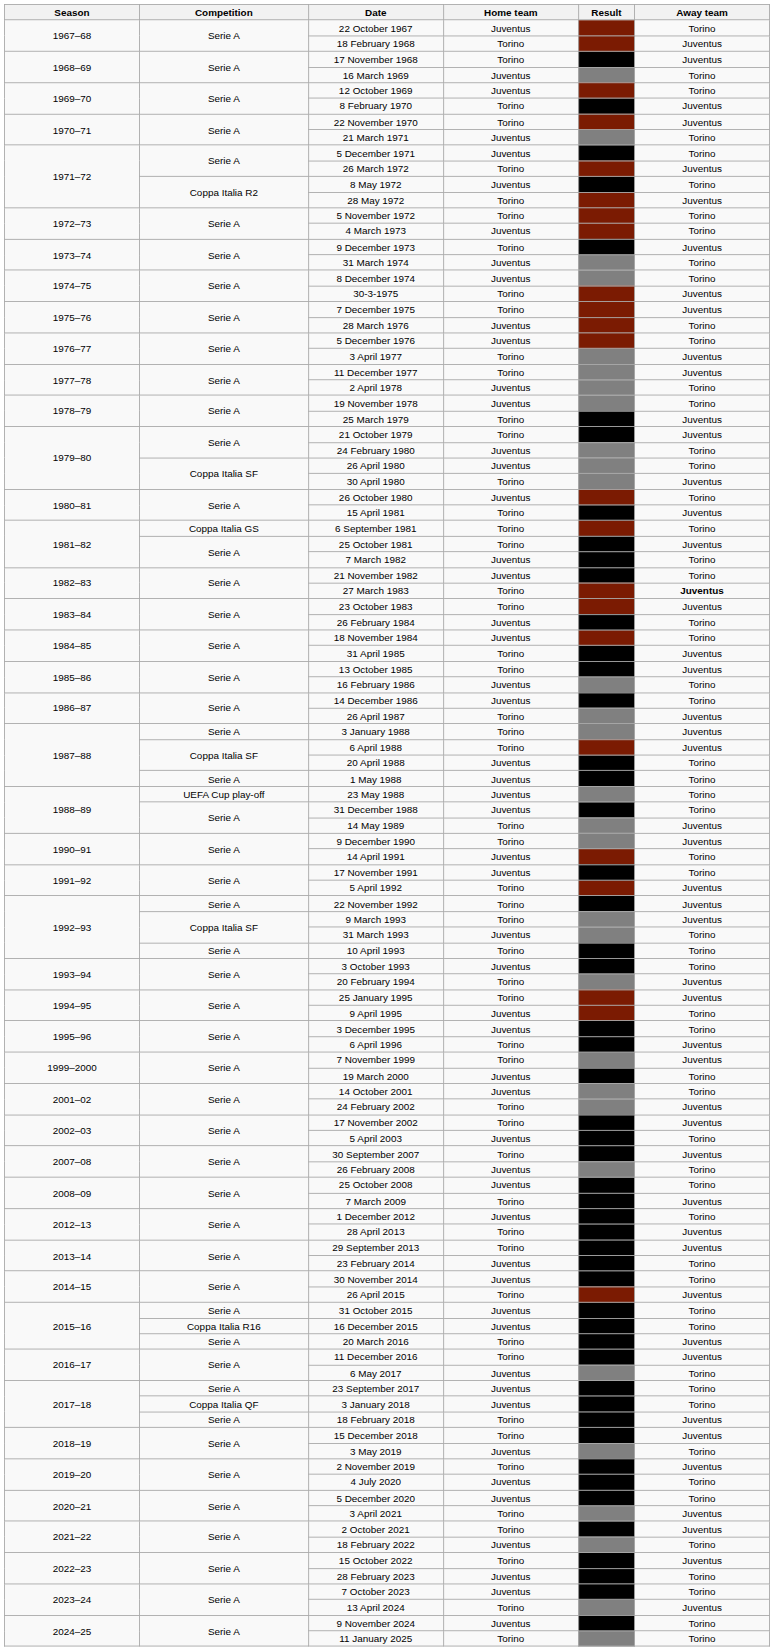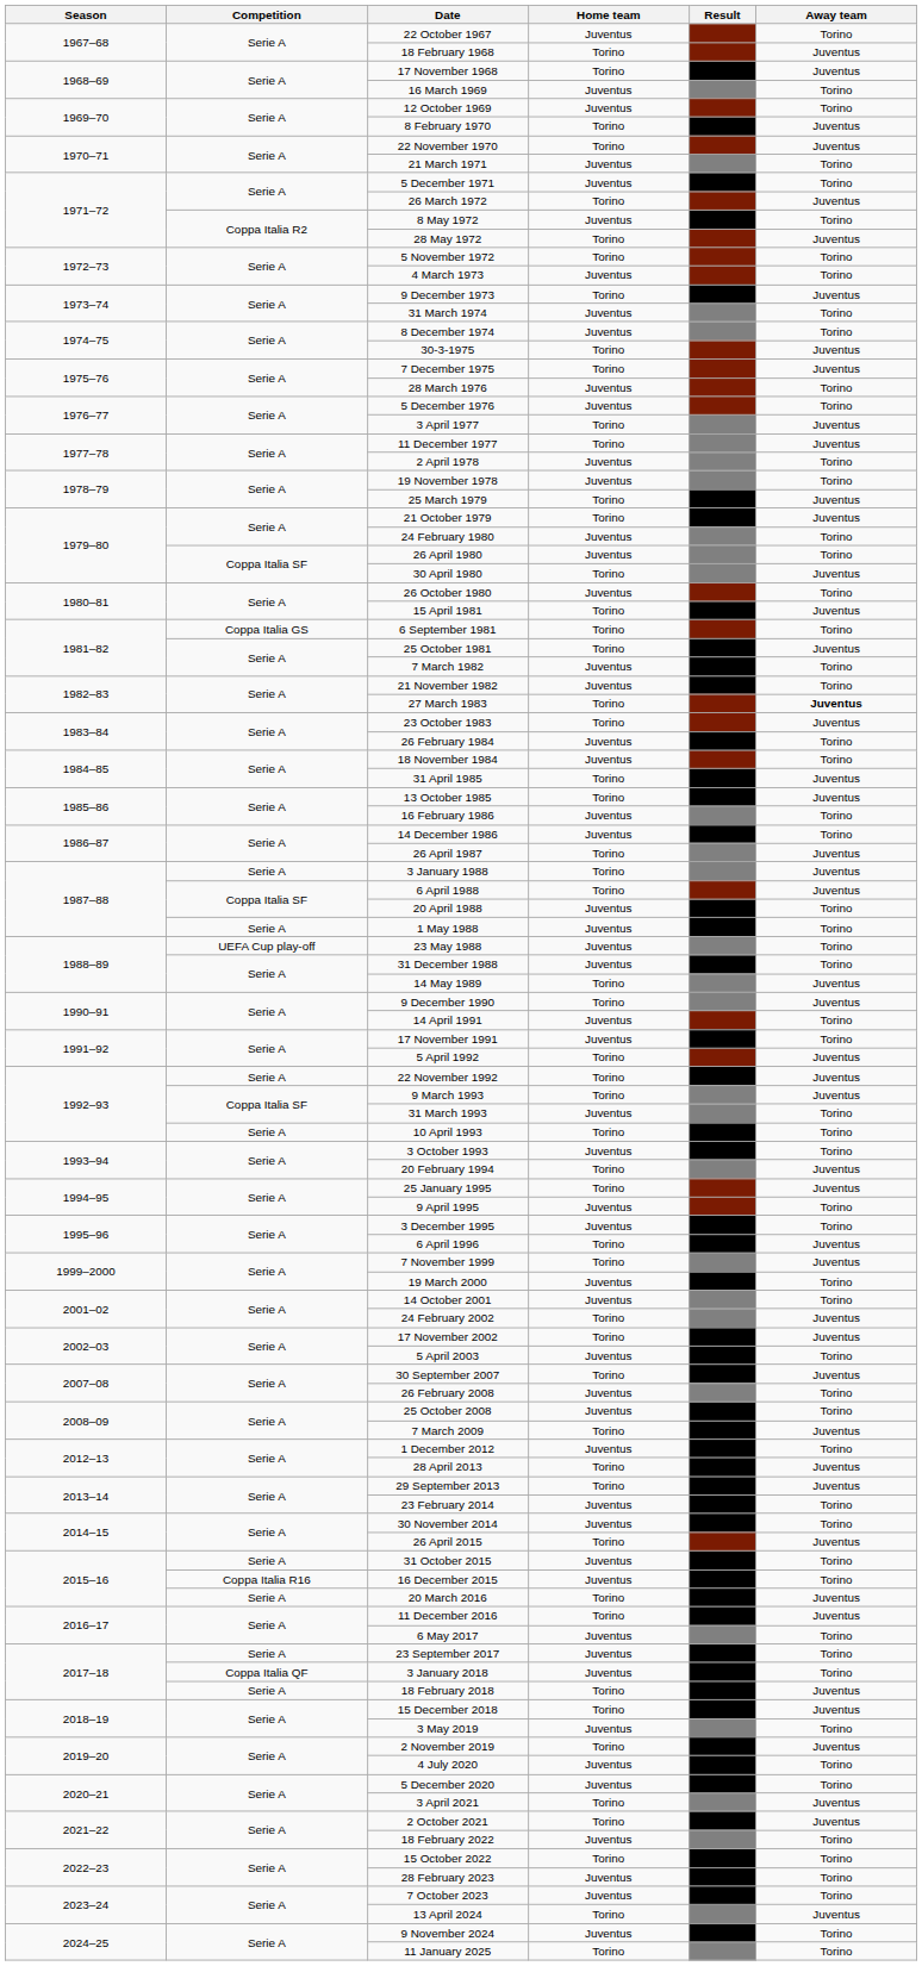15 October 2022 | Away team: Juventus -> Torino
